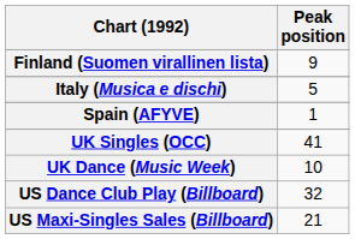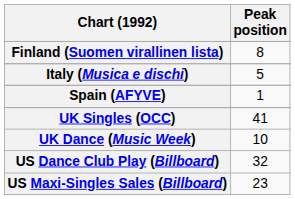Finland (Suomen virallinen lista) | Peak position: 9 -> 8
US Maxi-Singles Sales (Billboard) | Peak position: 21 -> 23
